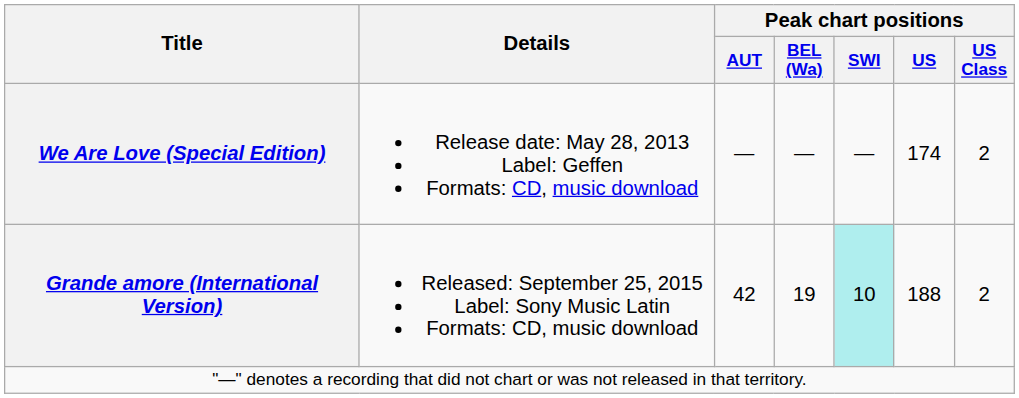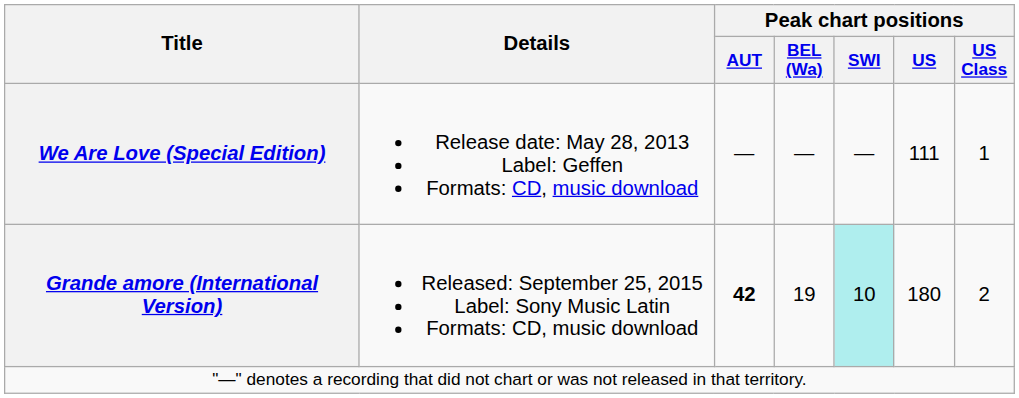We Are Love (Special Edition) | Peak chart positions / US: 174 -> 111
We Are Love (Special Edition) | Peak chart positions / US Class: 2 -> 1
Grande amore (International Version) | Peak chart positions / AUT: normal -> bold
Grande amore (International Version) | Peak chart positions / US: 188 -> 180
